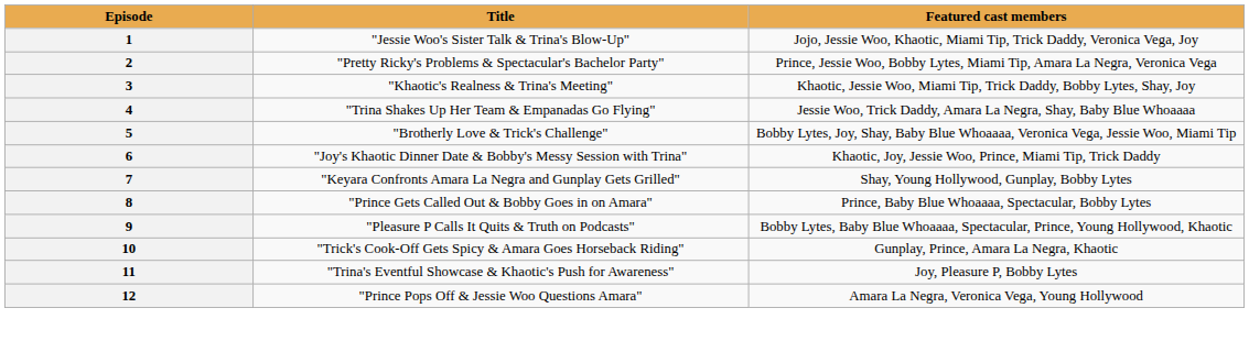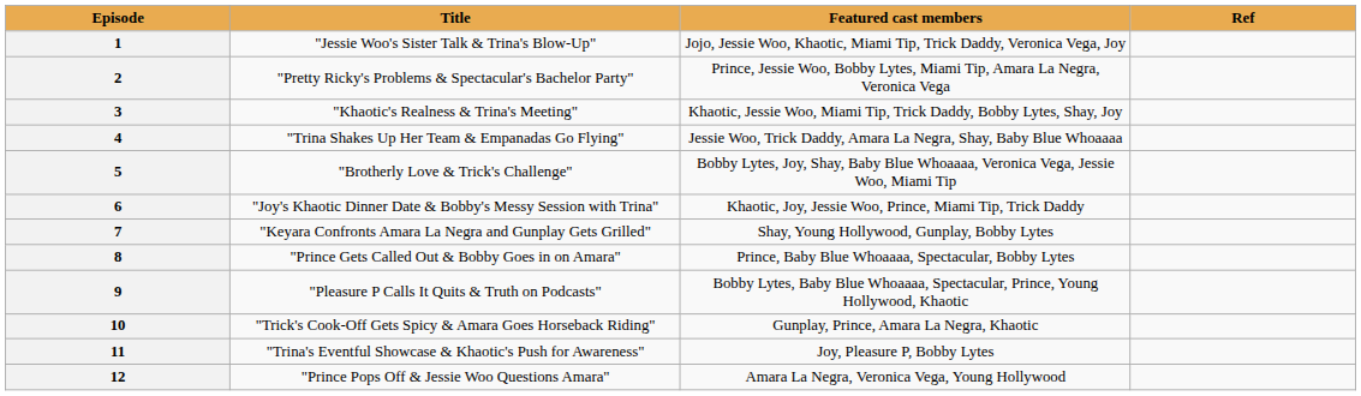+ column: Ref
